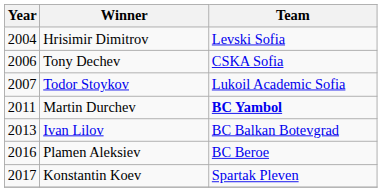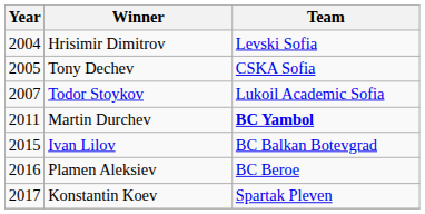Tony Dechev | Year: 2006 -> 2005
Ivan Lilov | Year: 2013 -> 2015
